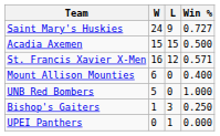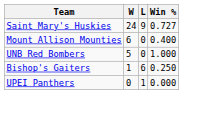- row: Acadia Axemen | 15 | 15 | 0.500
- row: St. Francis Xavier X-Men | 16 | 12 | 0.571
Bishop's Gaiters | L: 3 -> 6
